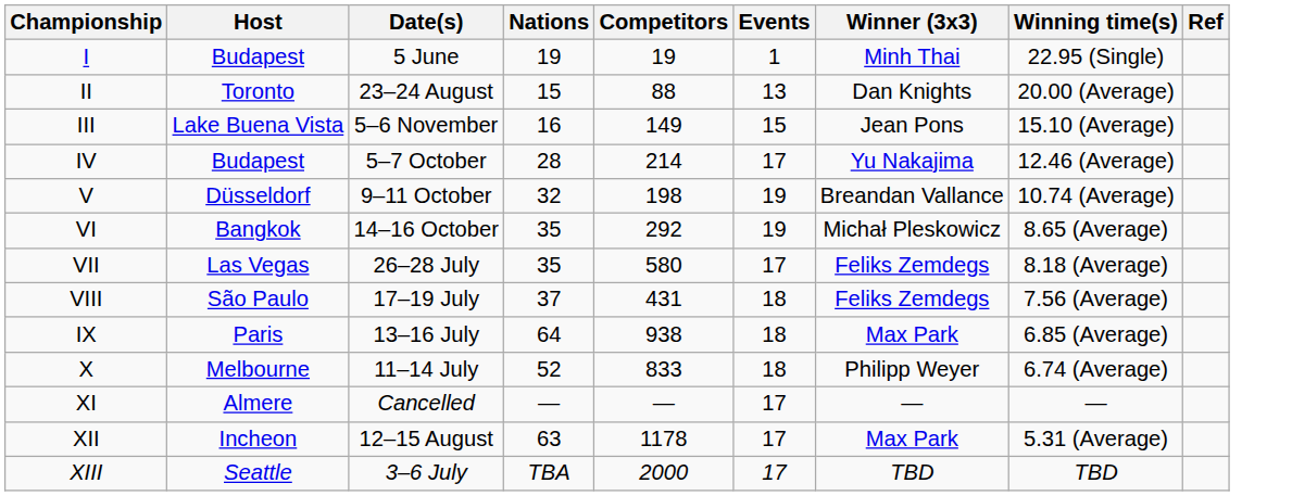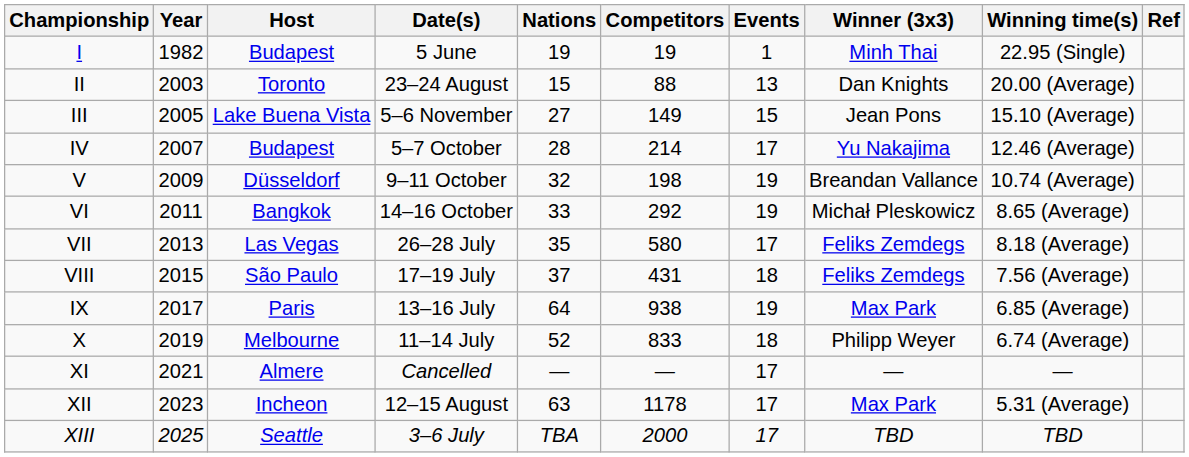+ column: Year | 1982 | 2003 | 2005 | 2007 | 2009 | 2011 | 2013 | 2015 | 2017 | 2019 | 2021 | 2023 | 2025
III | Nations: 16 -> 27
VI | Nations: 35 -> 33
IX | Events: 18 -> 19
